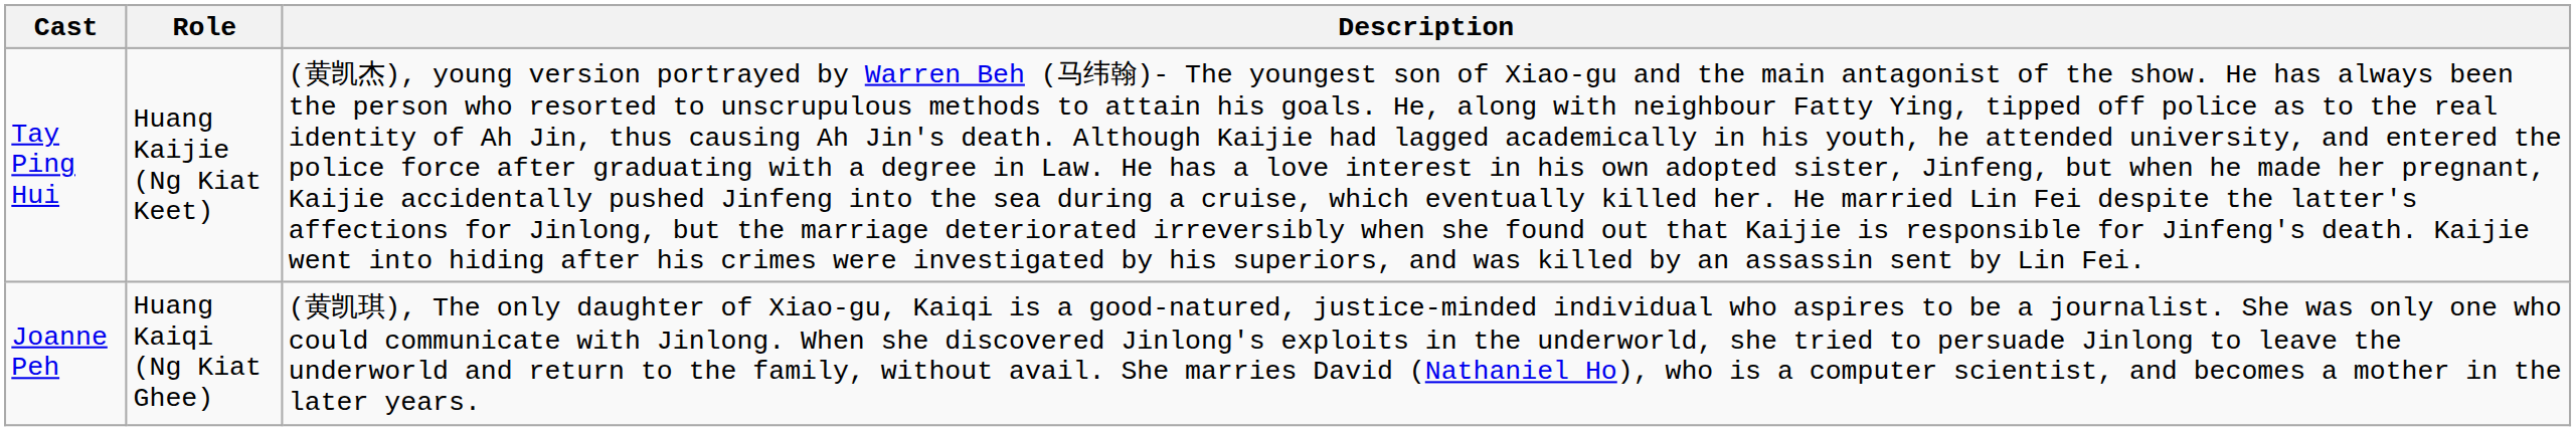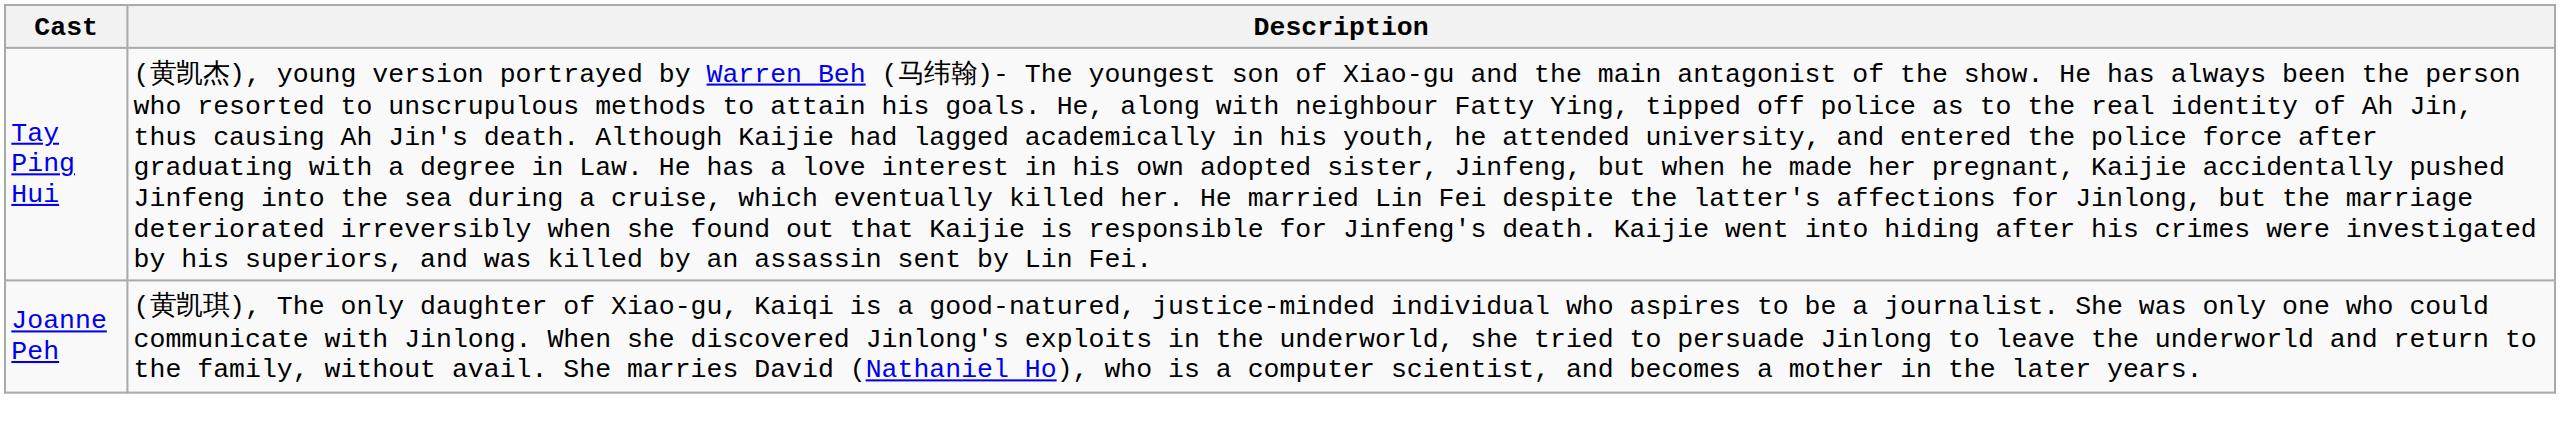- column: Role | Huang Kaijie (Ng Kiat Keet) | Huang Kaiqi (Ng Kiat Ghee)
